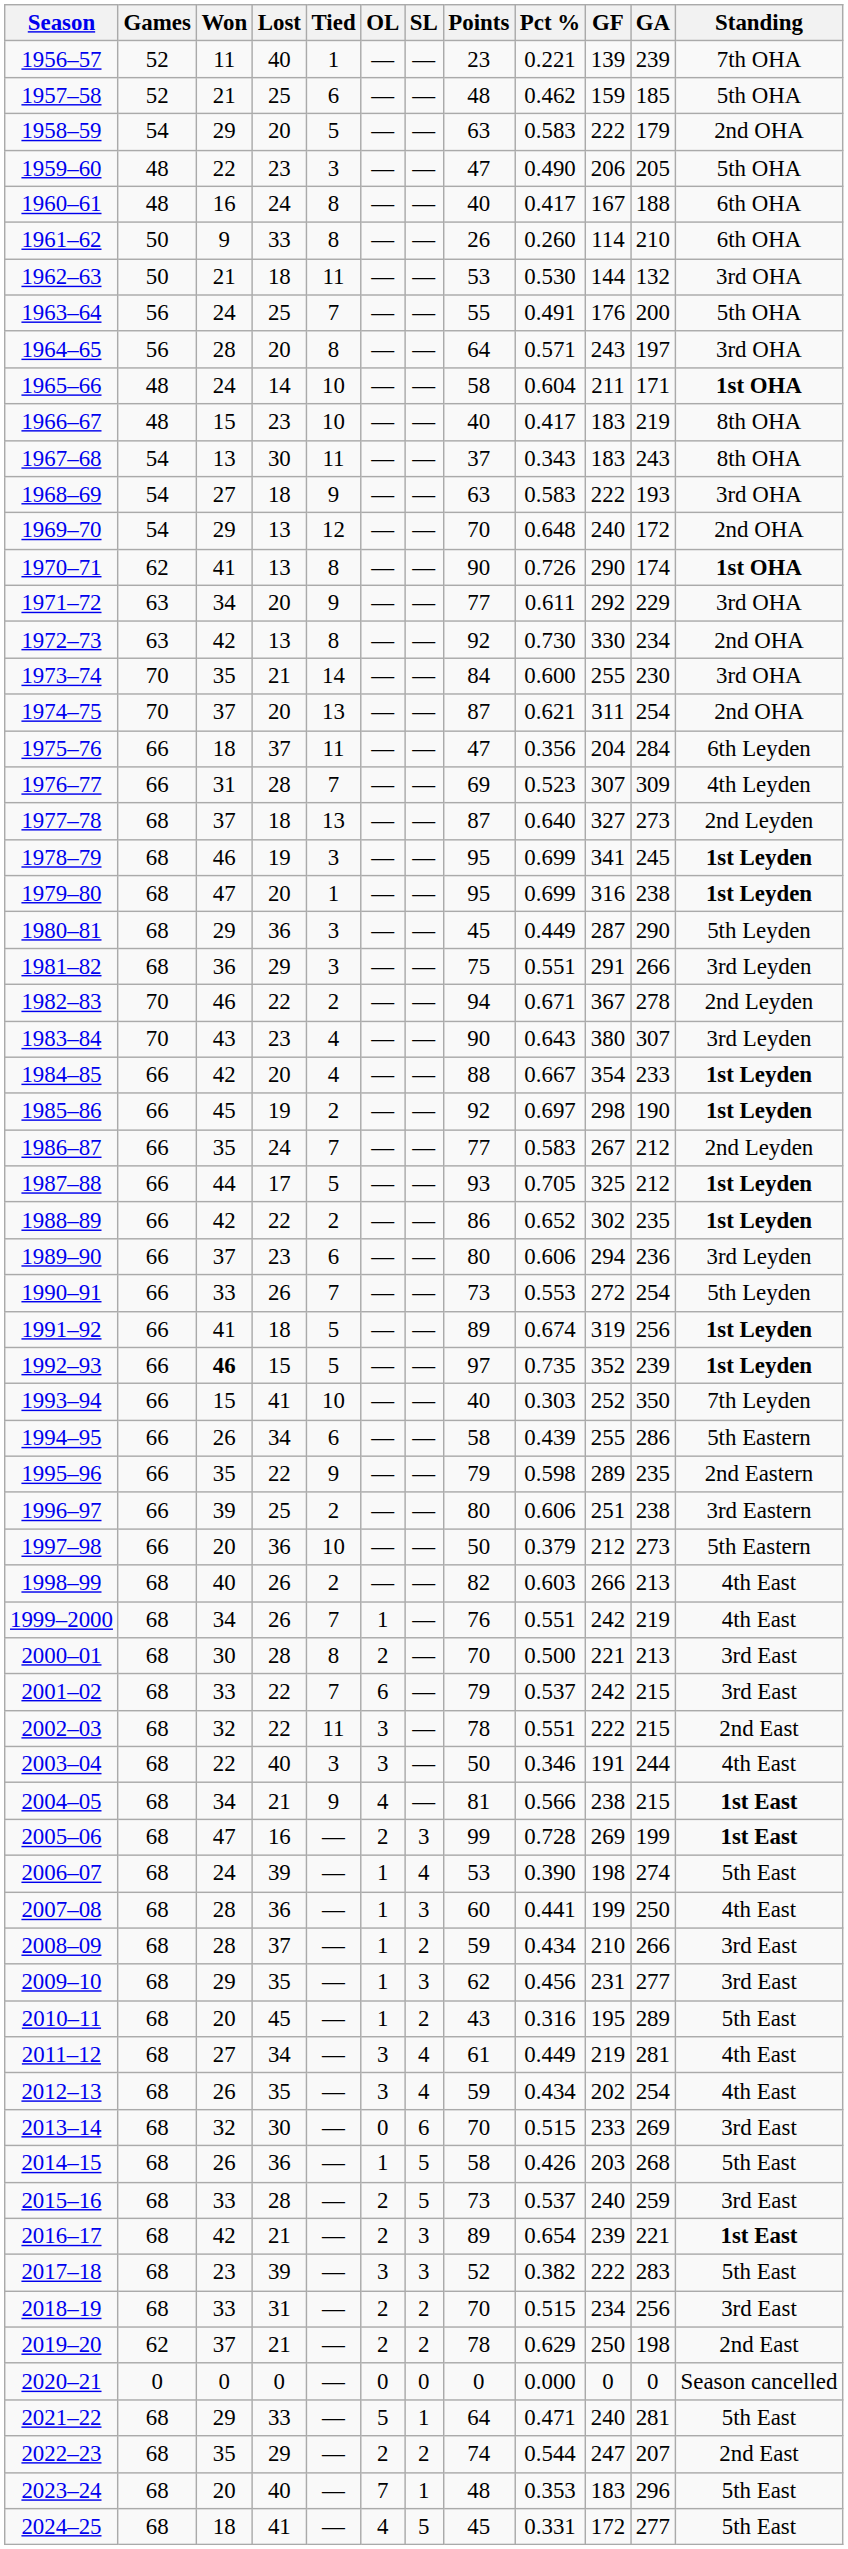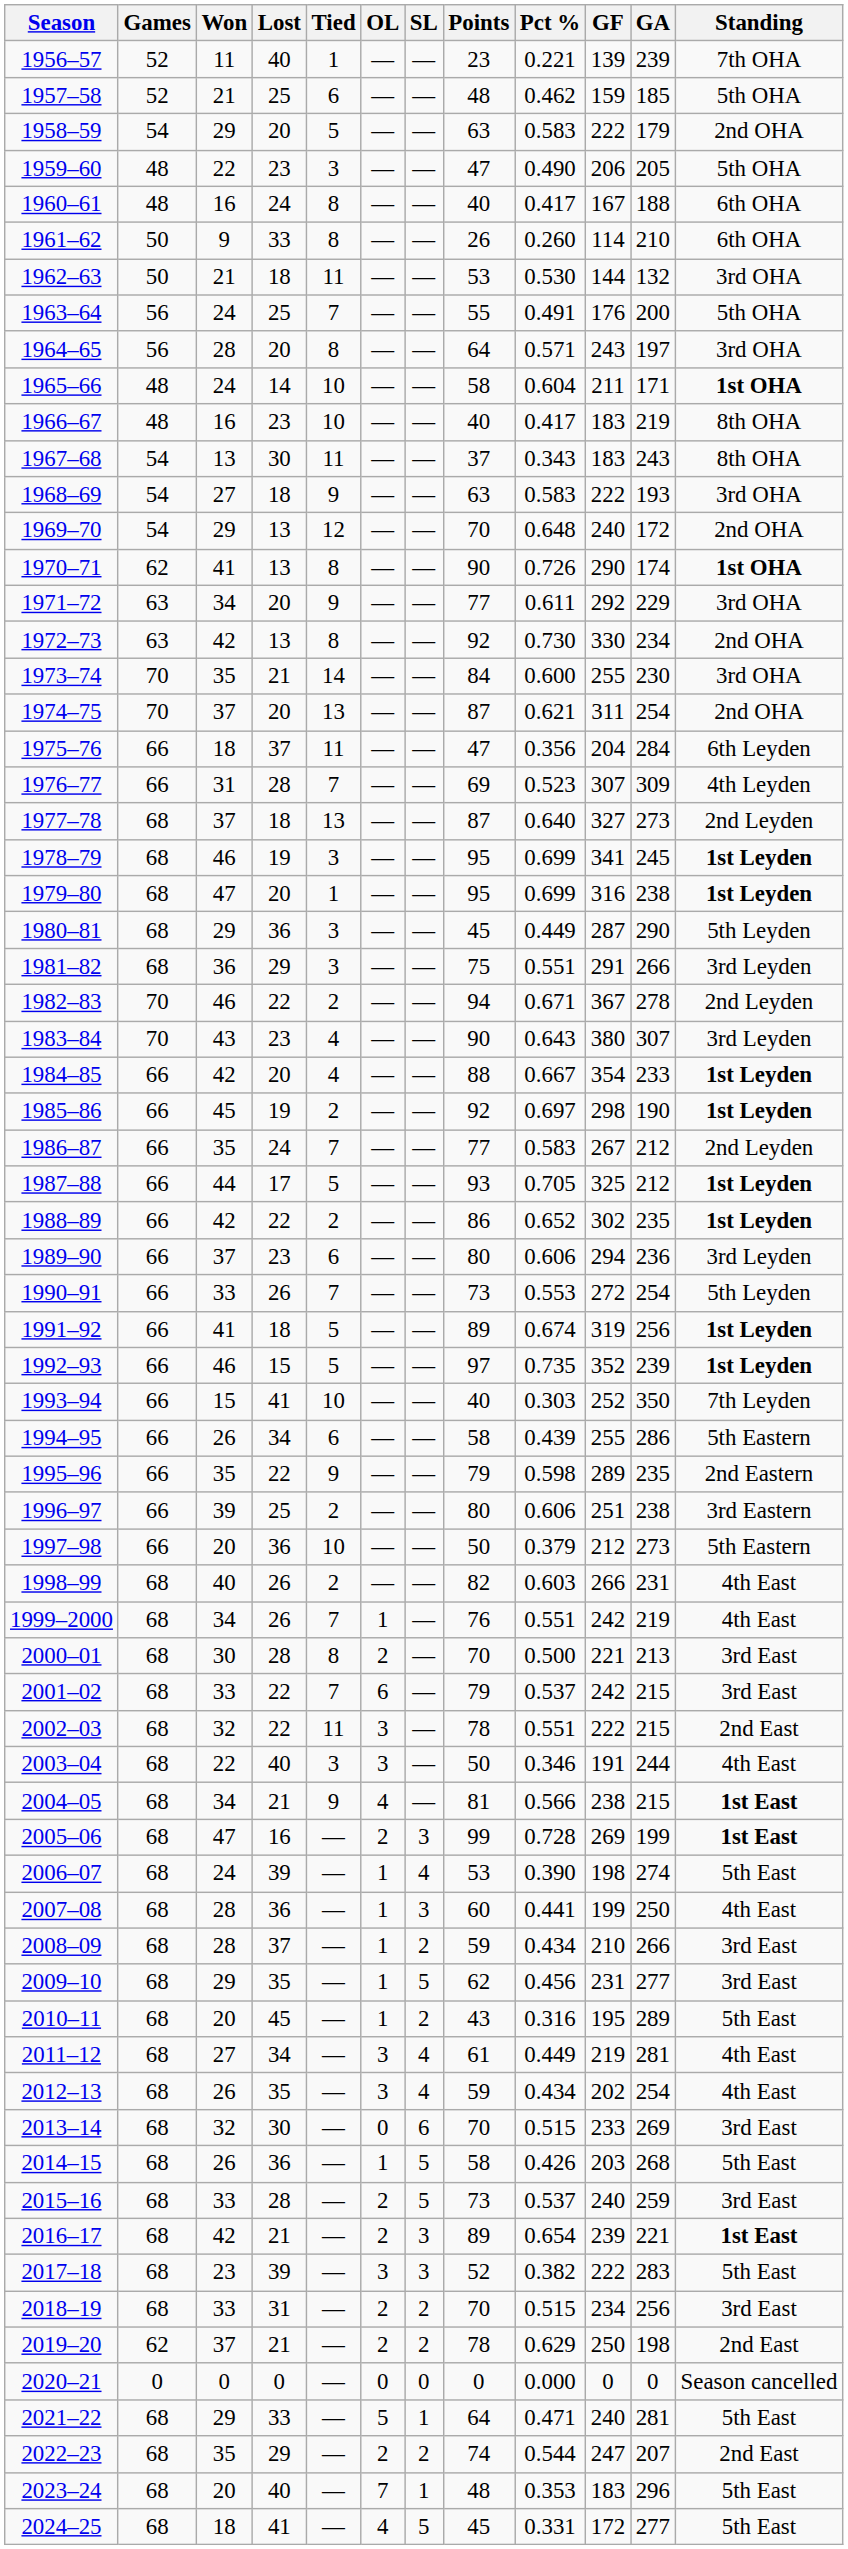1966–67 | Won: 15 -> 16
1992–93 | Won: bold -> normal
1998–99 | GA: 213 -> 231
2009–10 | SL: 3 -> 5
